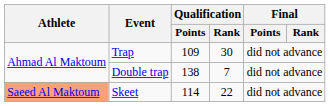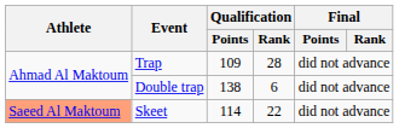Trap | Qualification / Rank: 30 -> 28
Double trap | Qualification / Rank: 7 -> 6
